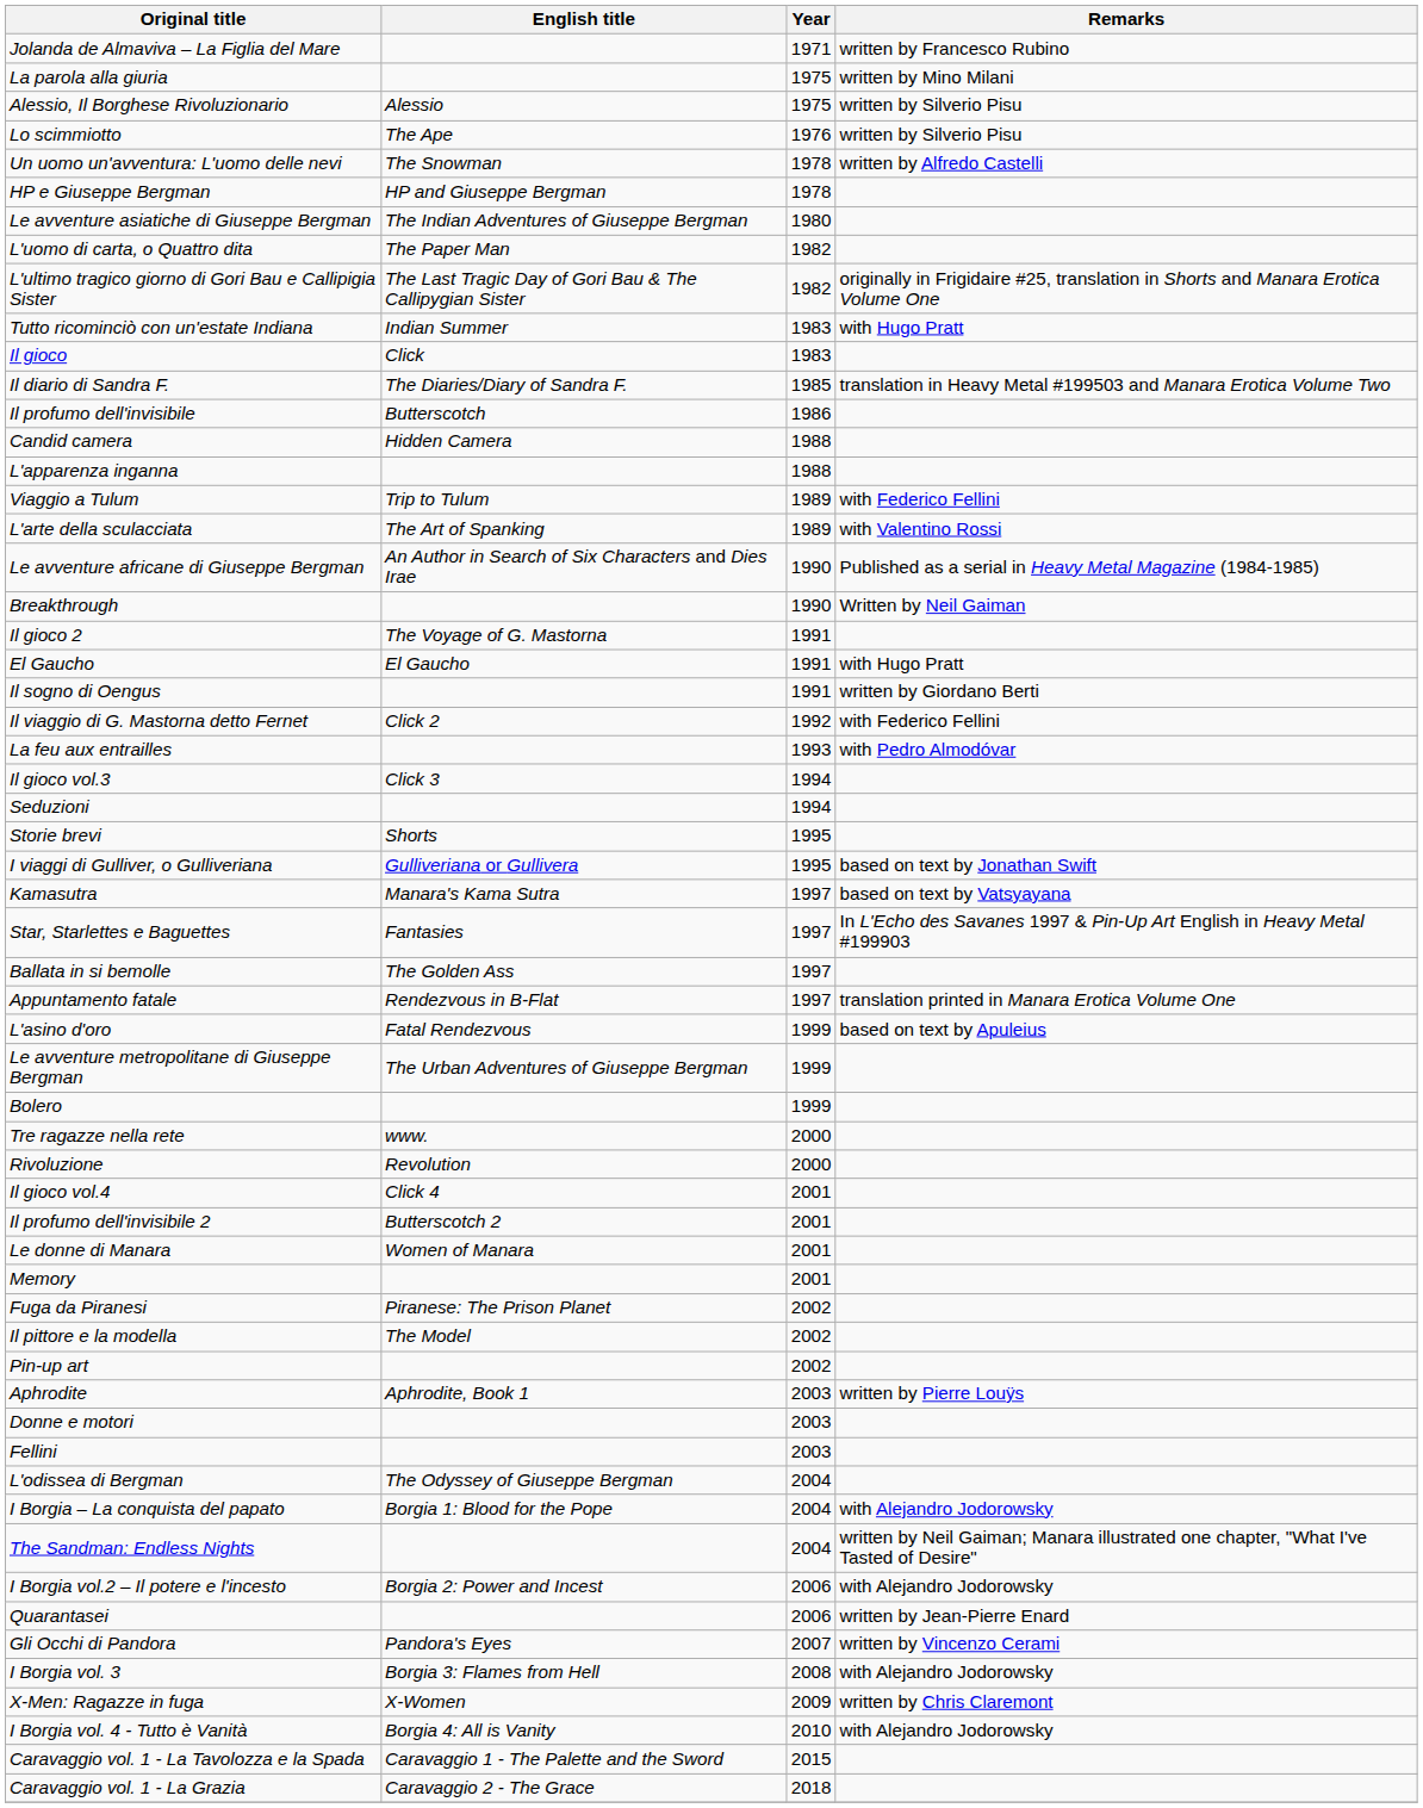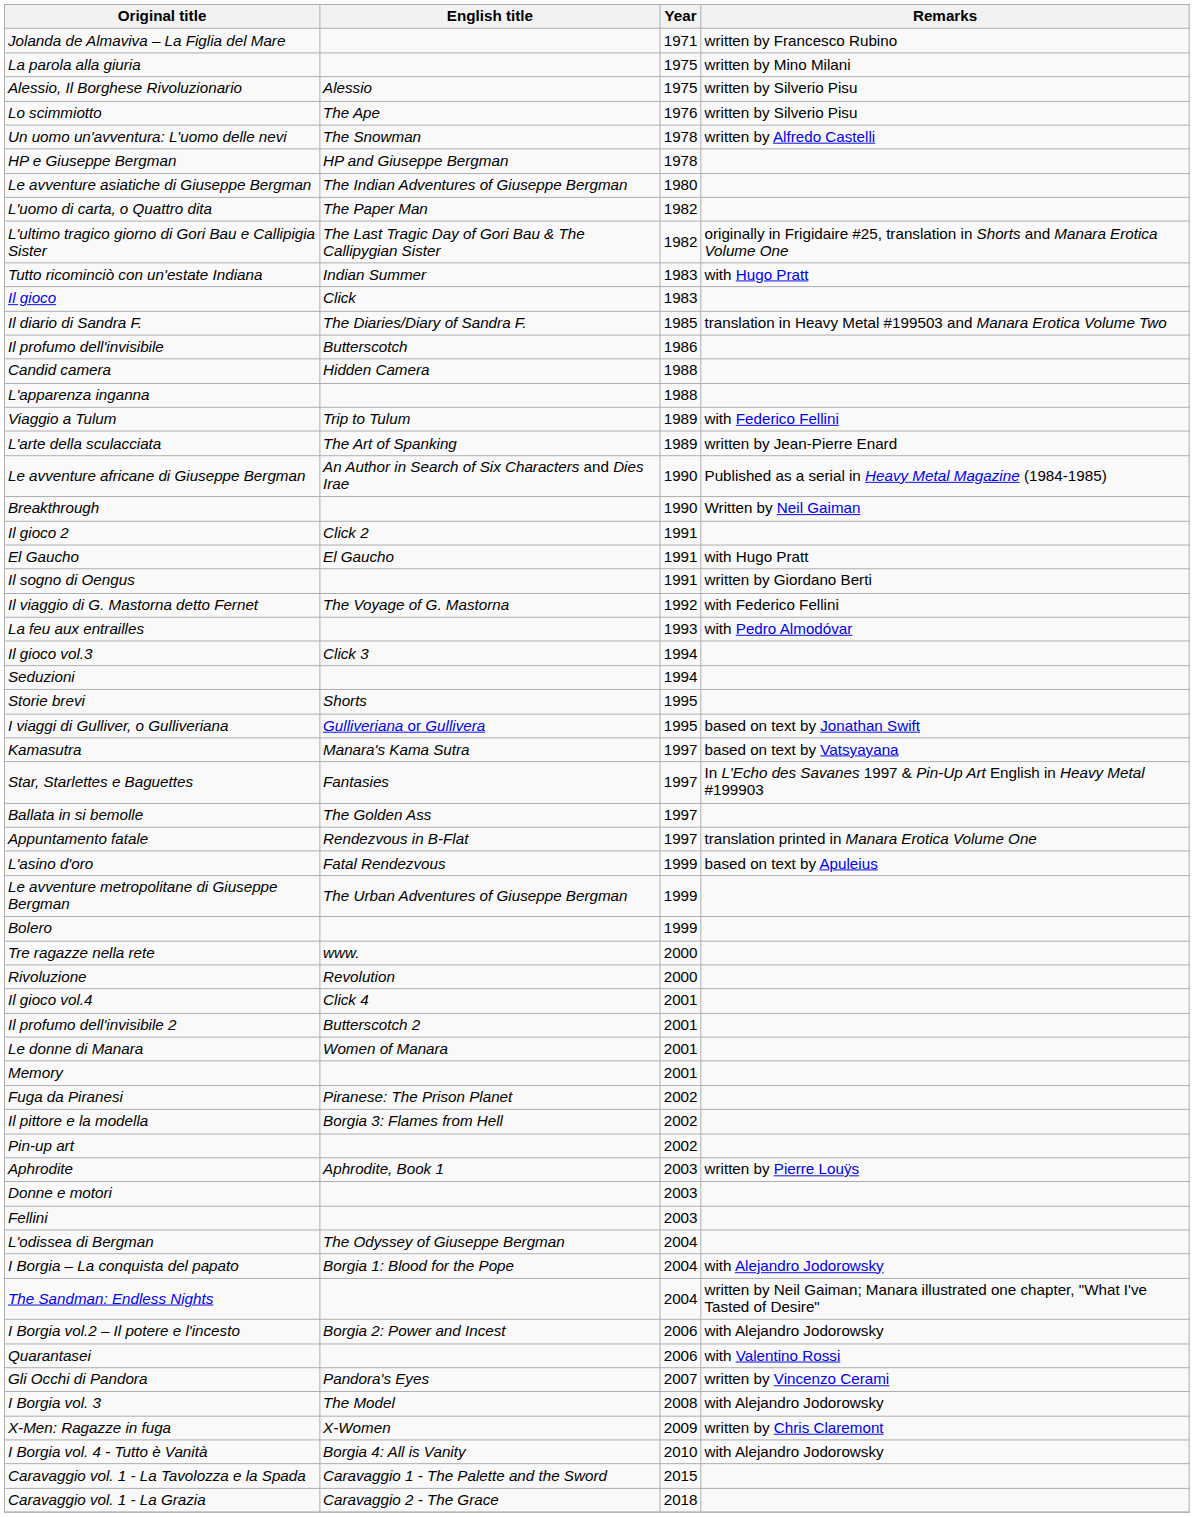L'arte della sculacciata | Remarks: with Valentino Rossi -> written by Jean-Pierre Enard
Il gioco 2 | English title: The Voyage of G. Mastorna -> Click 2
Il viaggio di G. Mastorna detto Fernet | English title: Click 2 -> The Voyage of G. Mastorna
Il pittore e la modella | English title: The Model -> Borgia 3: Flames from Hell
Quarantasei | Remarks: written by Jean-Pierre Enard -> with Valentino Rossi
I Borgia vol. 3 | English title: Borgia 3: Flames from Hell -> The Model
